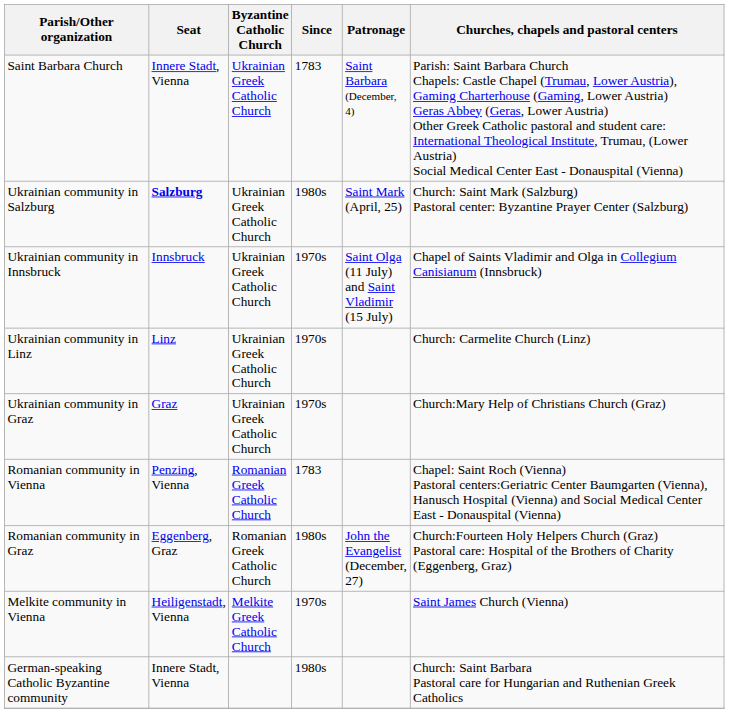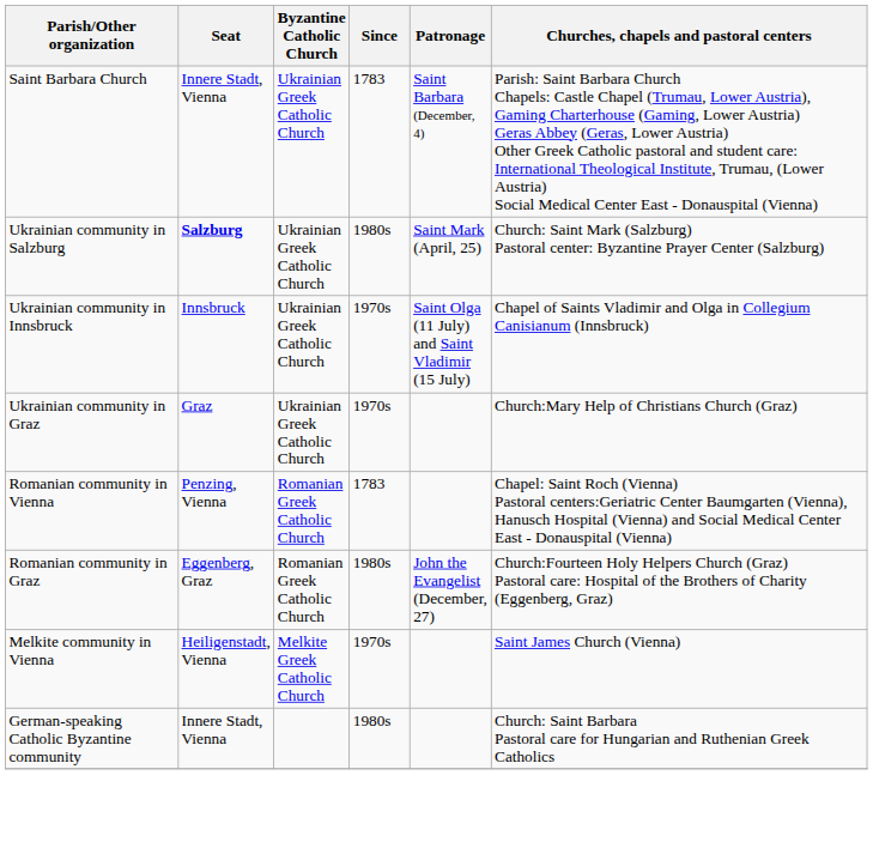- row: Ukrainian community in Linz | Linz | Ukrainian Greek Catholic Church | 1970s | Church: Carmelite Church (Linz)
